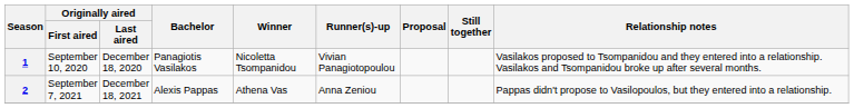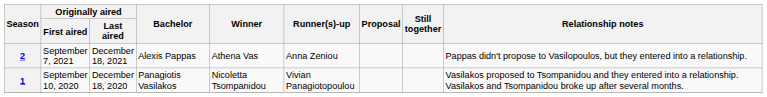rows swapped: 1 <-> 2
